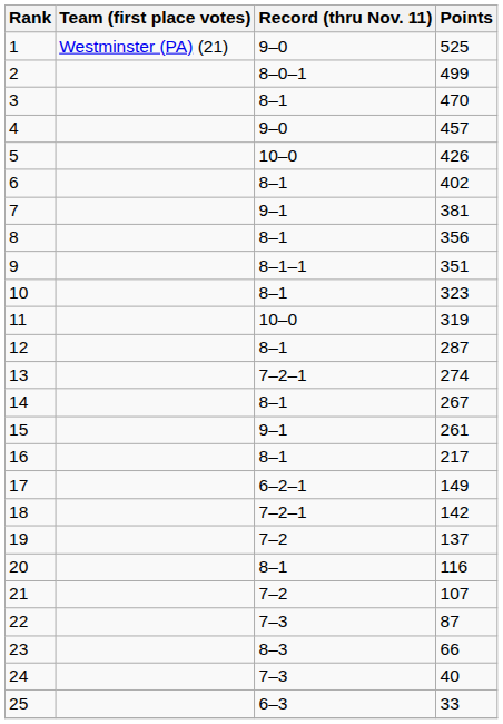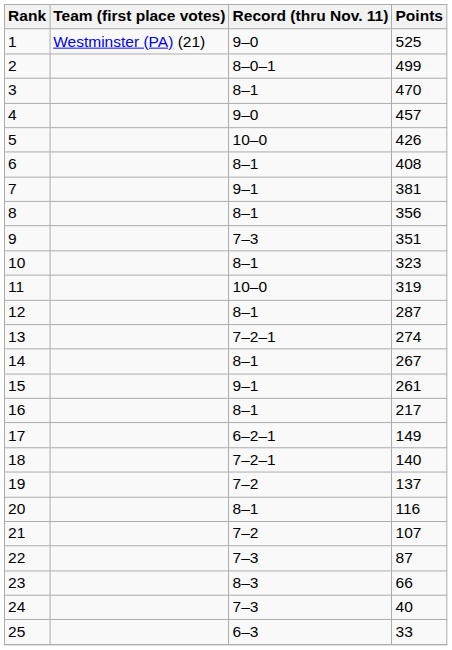6 | Points: 402 -> 408
9 | Record (thru Nov. 11): 8–1–1 -> 7–3
18 | Points: 142 -> 140
